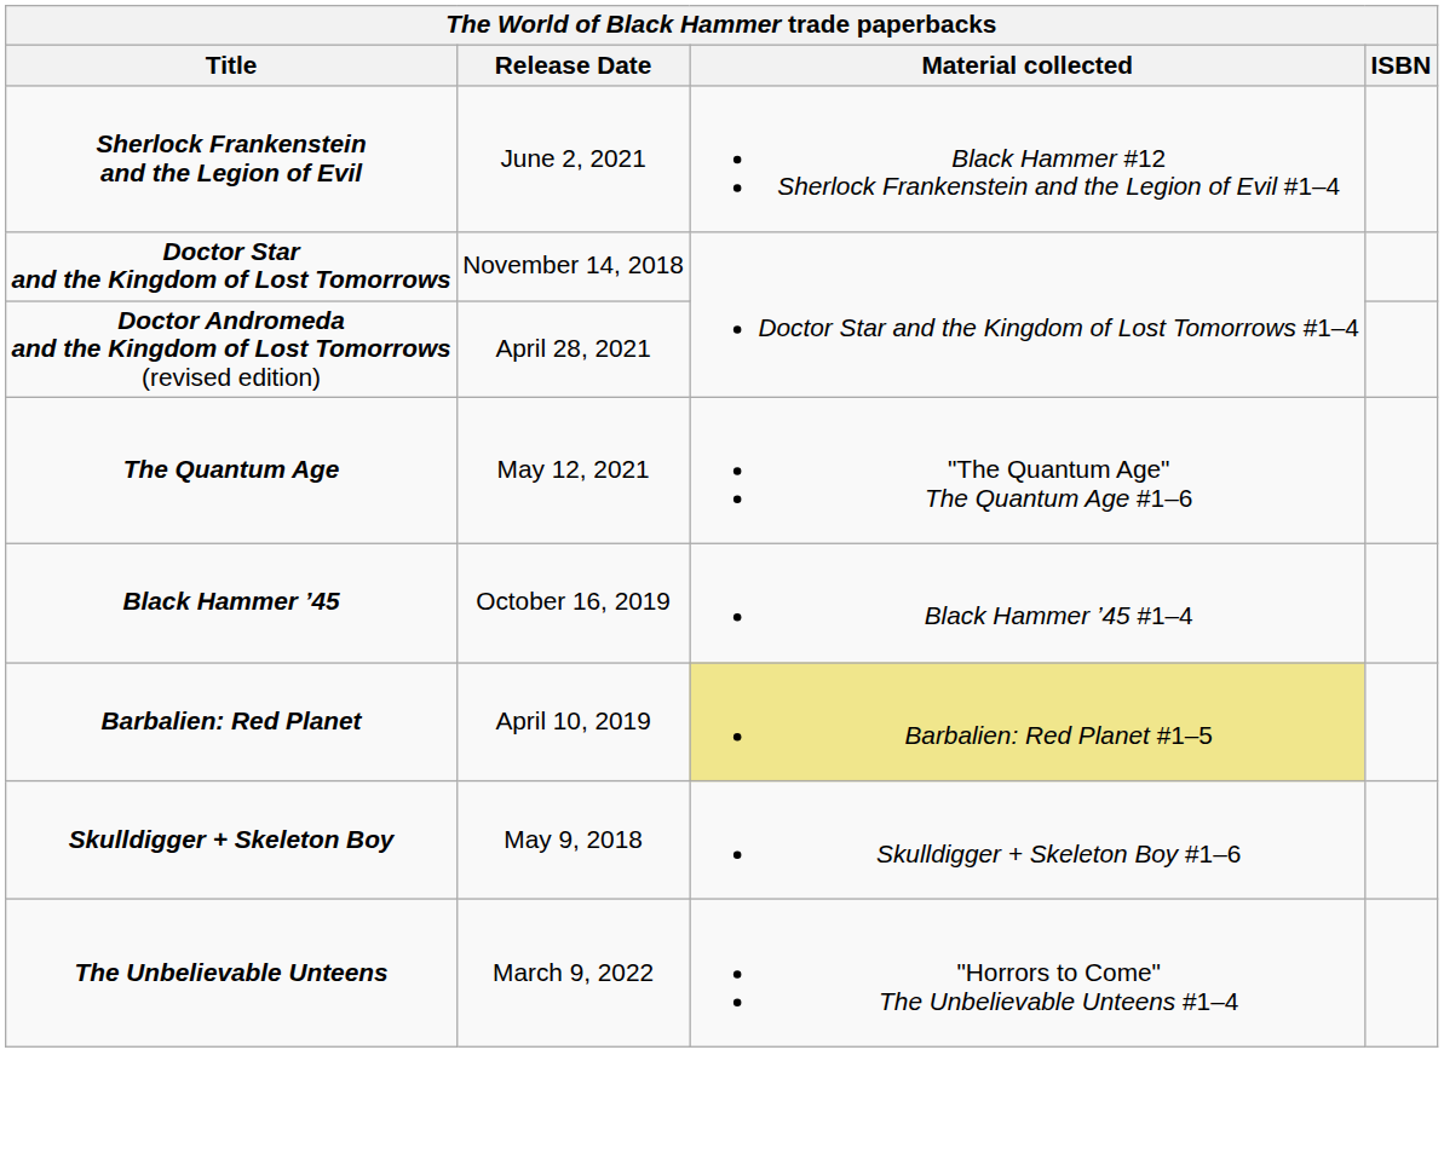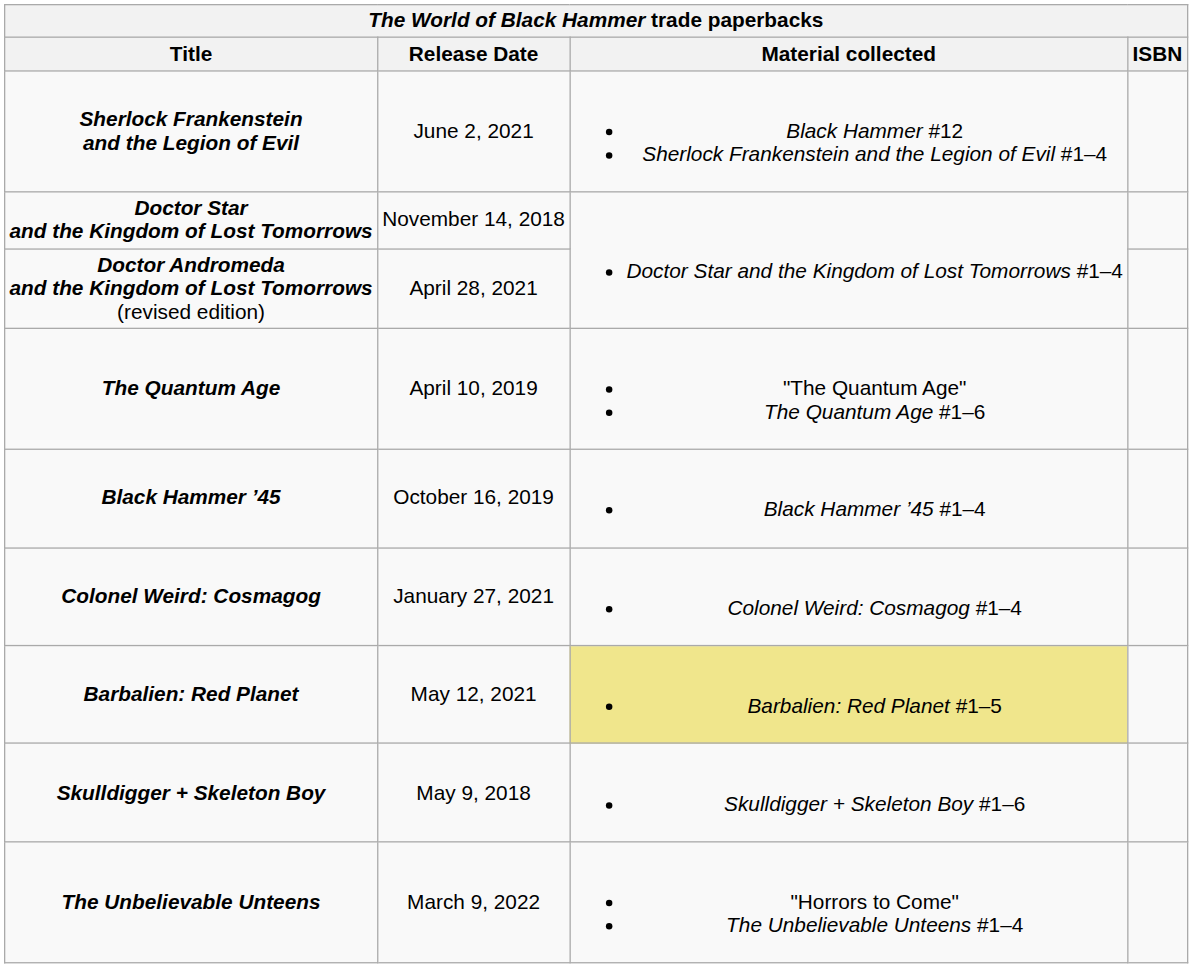The Quantum Age | Release Date: May 12, 2021 -> April 10, 2019
+ row: Colonel Weird: Cosmagog | January 27, 2021 | Colonel Weird: Cosmagog #1–4
Barbalien: Red Planet | Release Date: April 10, 2019 -> May 12, 2021
